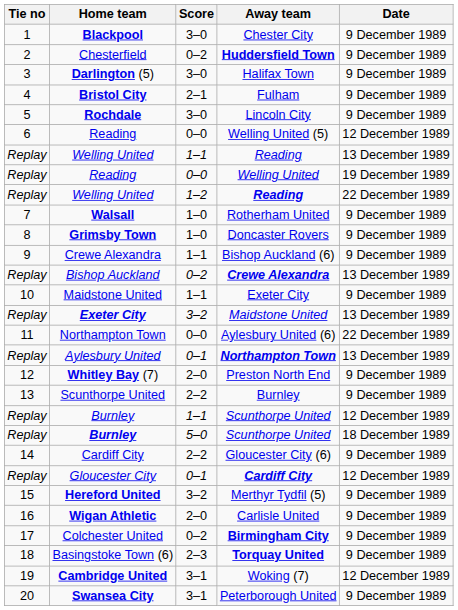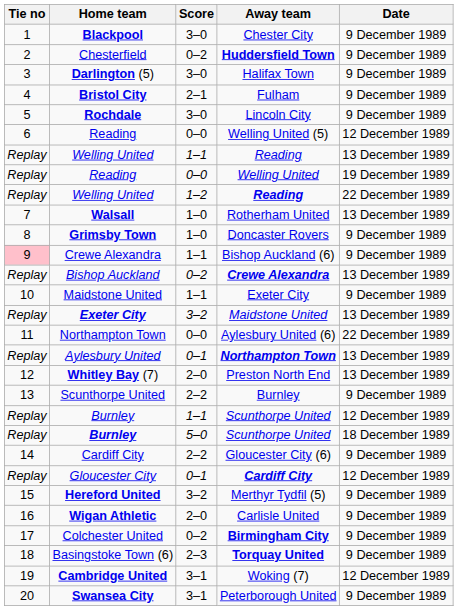Rotherham United | Date: 9 December 1989 -> 13 December 1989
Bishop Auckland (6) | Tie no: no background -> pink background
Preston North End | Date: 9 December 1989 -> 13 December 1989
